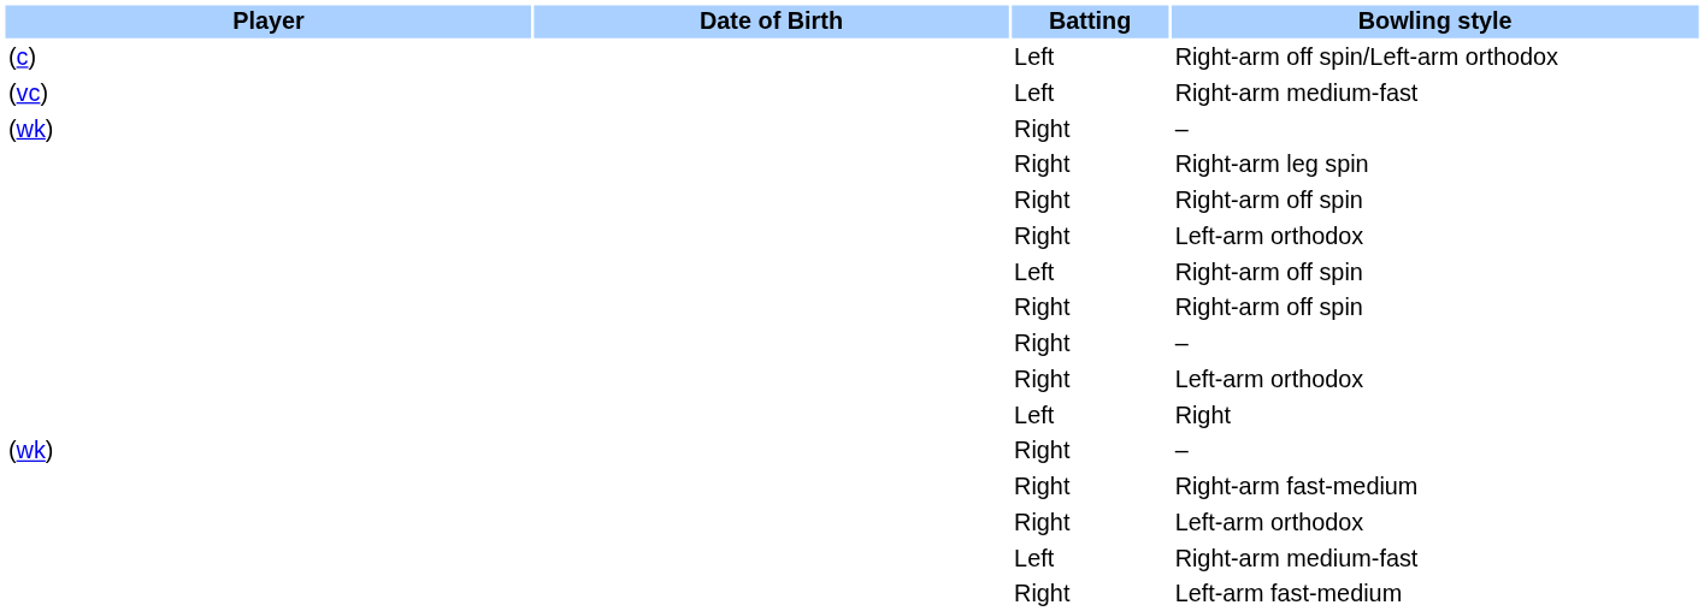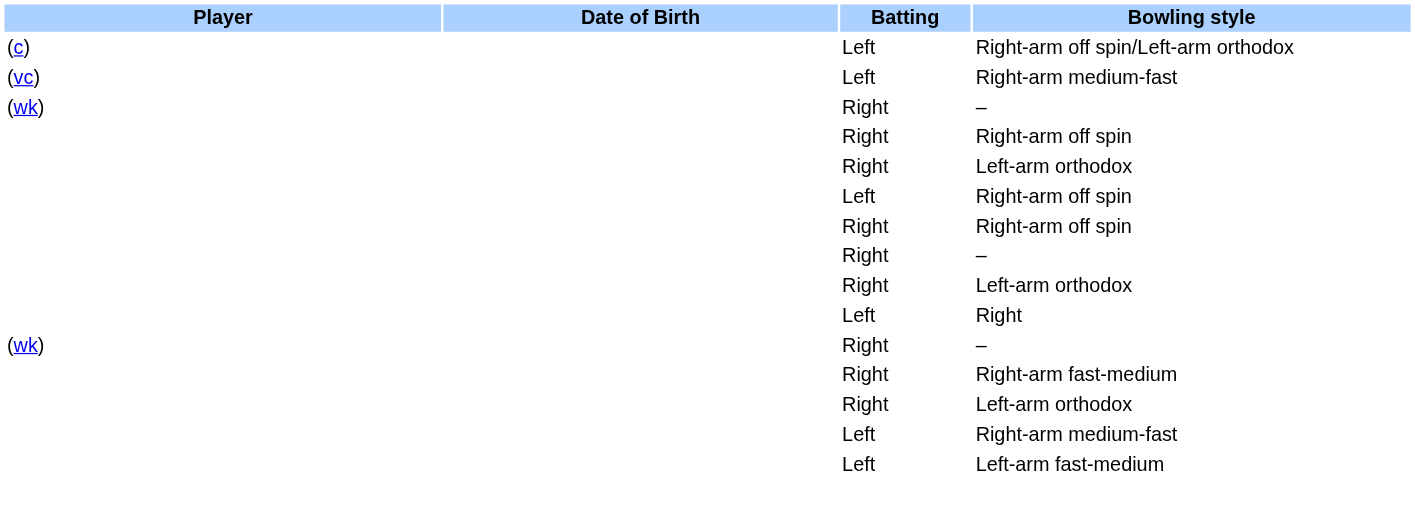- row: Right | Right-arm leg spin
Left-arm fast-medium | Batting: Right -> Left
